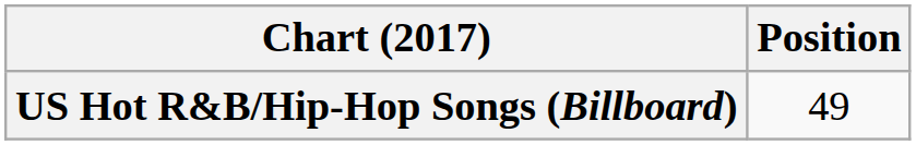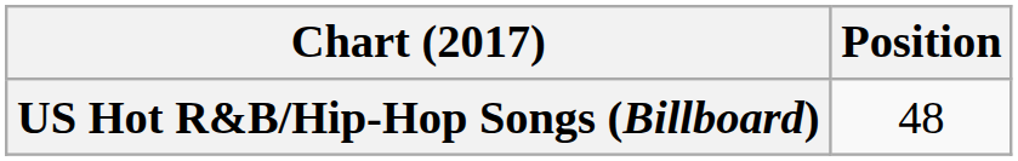US Hot R&B/Hip-Hop Songs (Billboard) | Position: 49 -> 48
